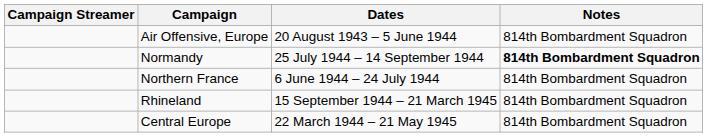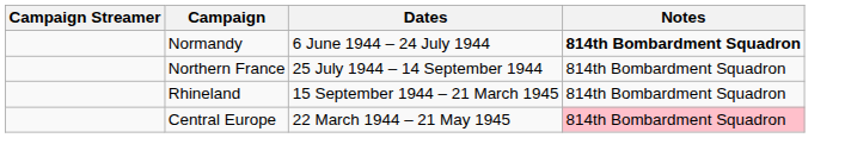- row: Air Offensive, Europe | 20 August 1943 – 5 June 1944 | 814th Bombardment Squadron
Normandy | Dates: 25 July 1944 – 14 September 1944 -> 6 June 1944 – 24 July 1944
Northern France | Dates: 6 June 1944 – 24 July 1944 -> 25 July 1944 – 14 September 1944
Central Europe | Notes: no background -> pink background
